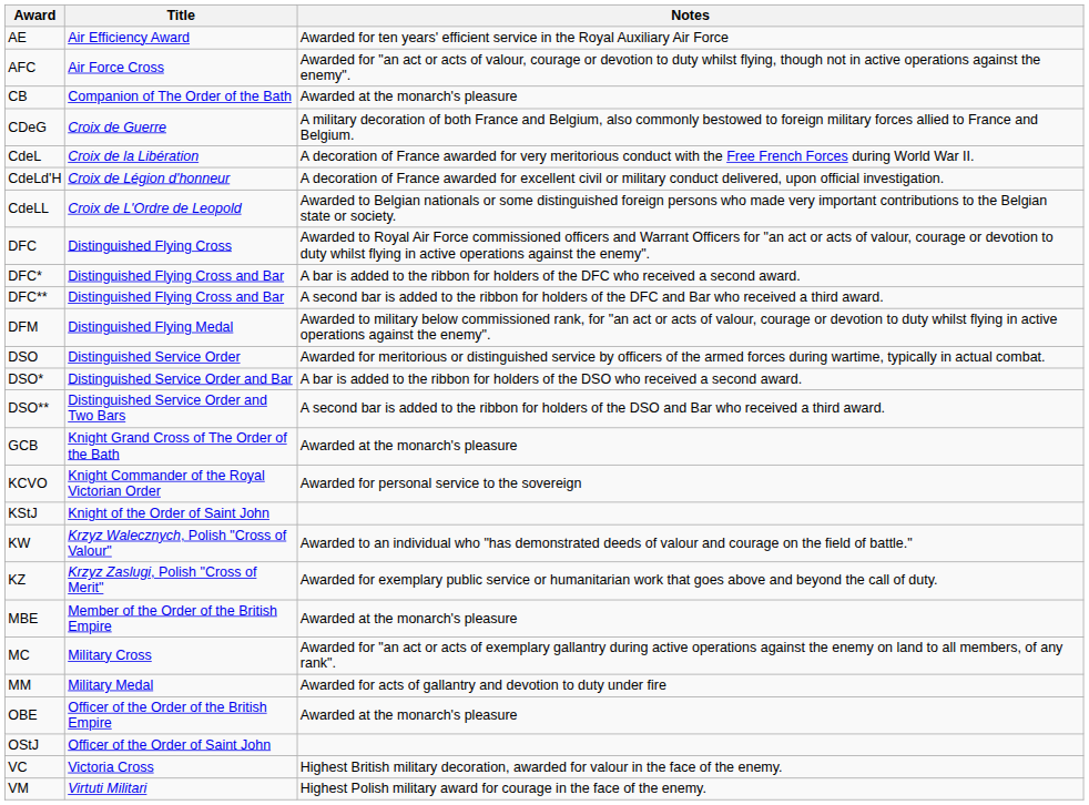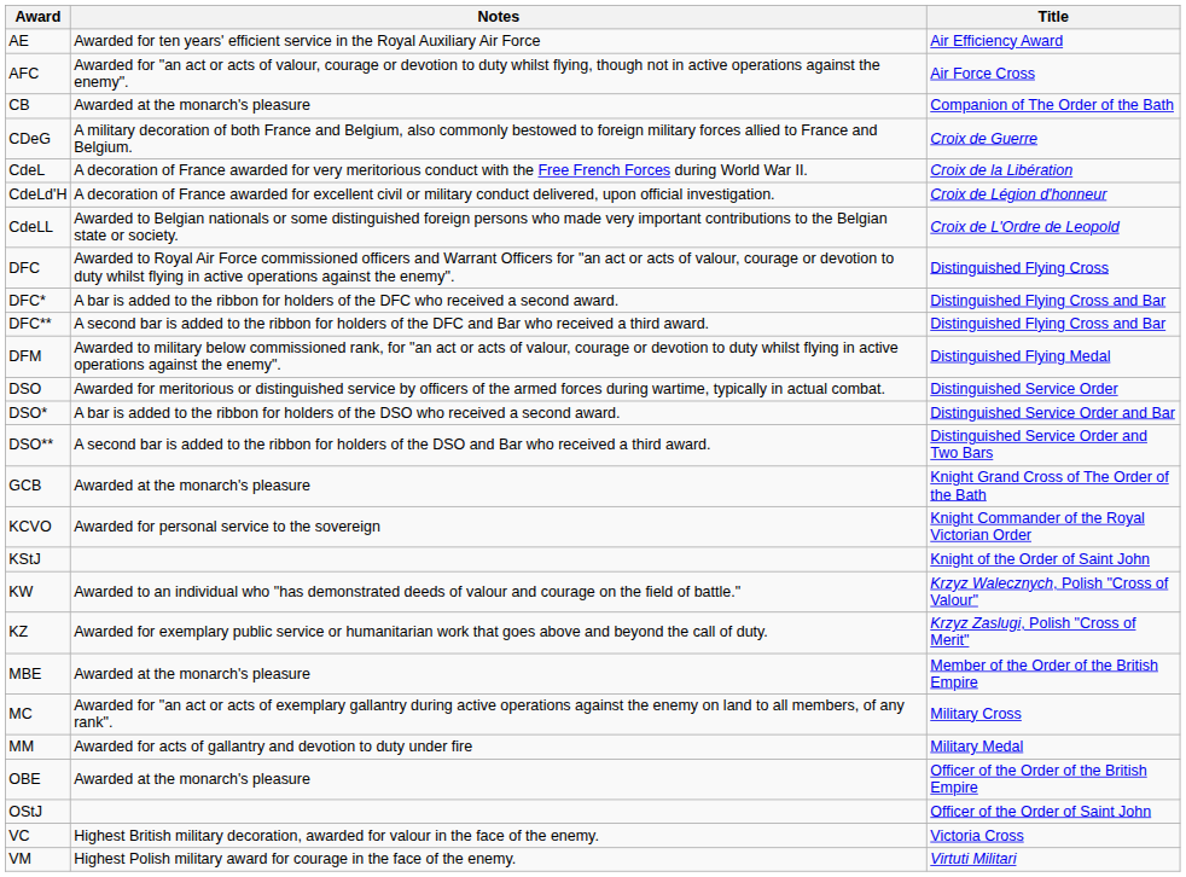columns swapped: Title <-> Notes
